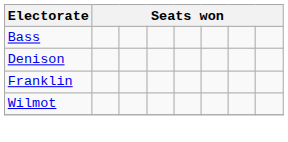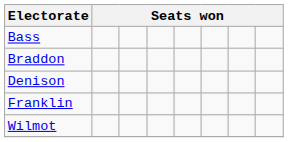+ row: Braddon
